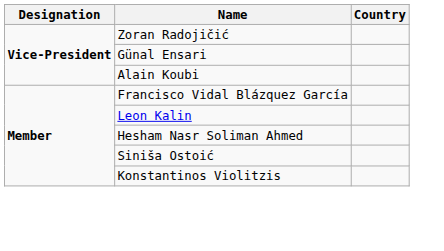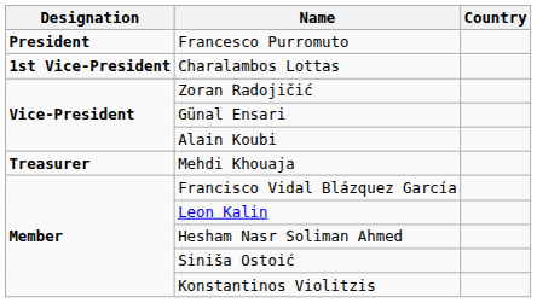+ row: President | Francesco Purromuto
+ row: 1st Vice-President | Charalambos Lottas
+ row: Treasurer | Mehdi Khouaja
